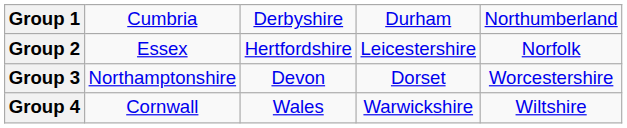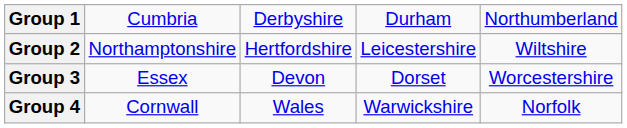Group 2 | column 2: Essex -> Northamptonshire
Group 2 | column 5: Norfolk -> Wiltshire
Group 3 | column 2: Northamptonshire -> Essex
Group 4 | column 5: Wiltshire -> Norfolk
